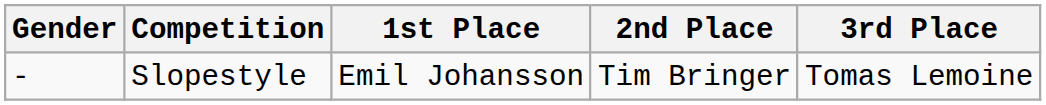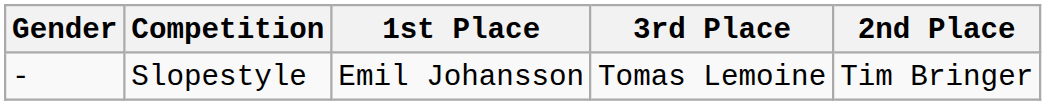columns swapped: 2nd Place <-> 3rd Place
